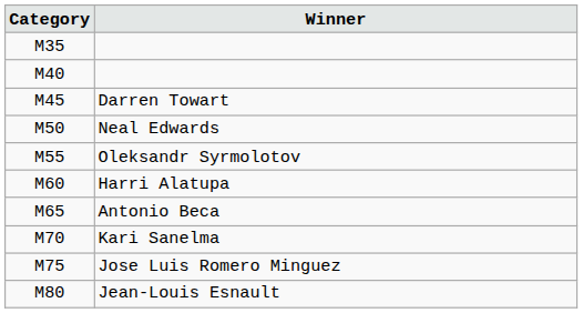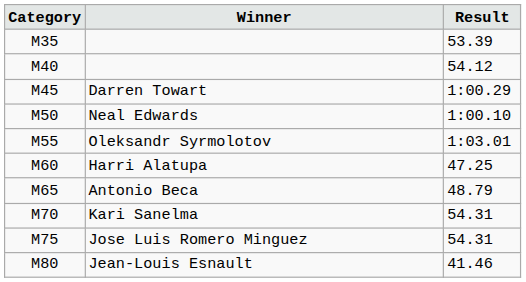+ column: Result | 53.39 | 54.12 | 1:00.29 | 1:00.10 | 1:03.01 | 47.25 | 48.79 | 54.31 | 54.31 | 41.46
